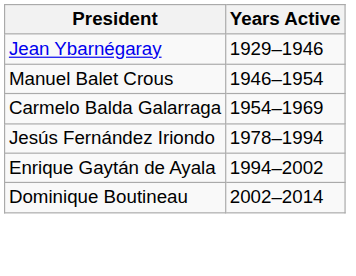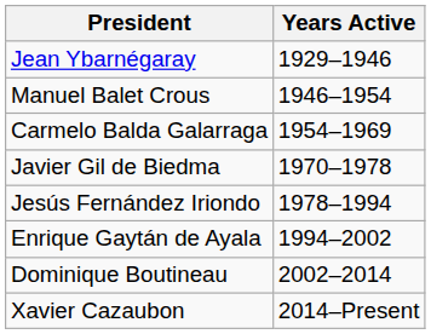+ row: Javier Gil de Biedma | 1970–1978
+ row: Xavier Cazaubon | 2014–Present
